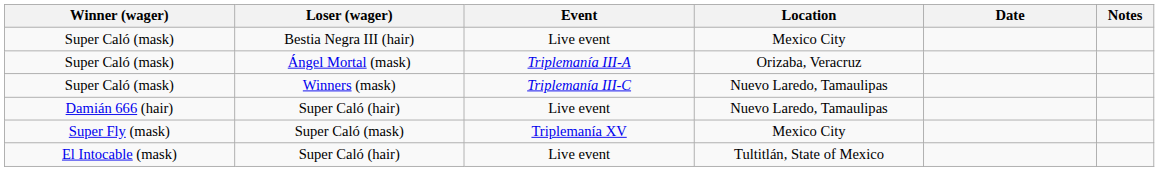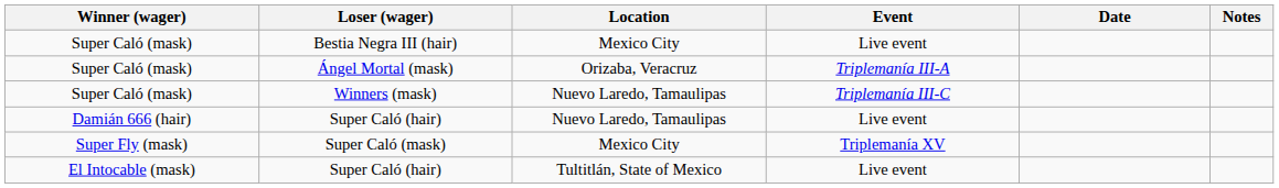columns swapped: Location <-> Event
